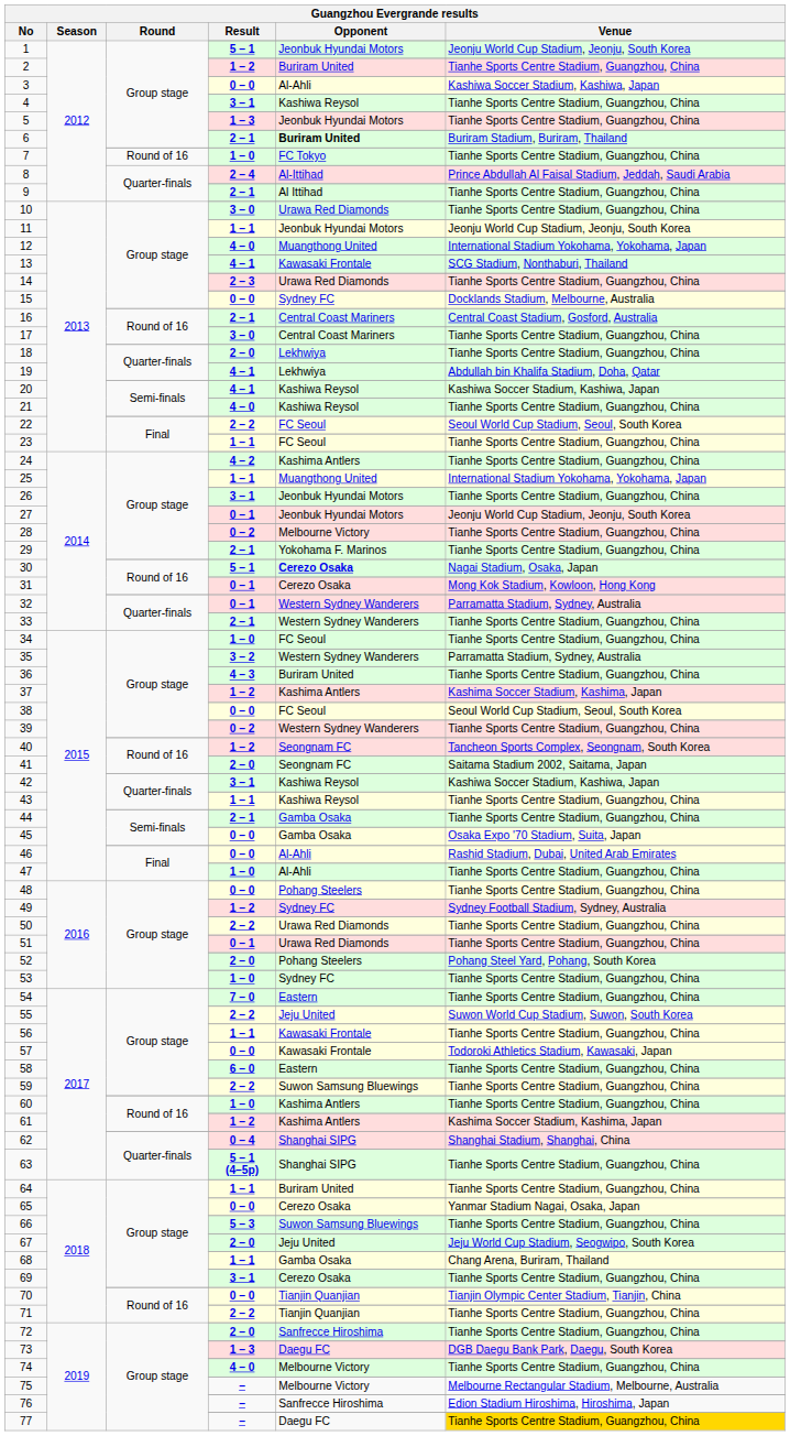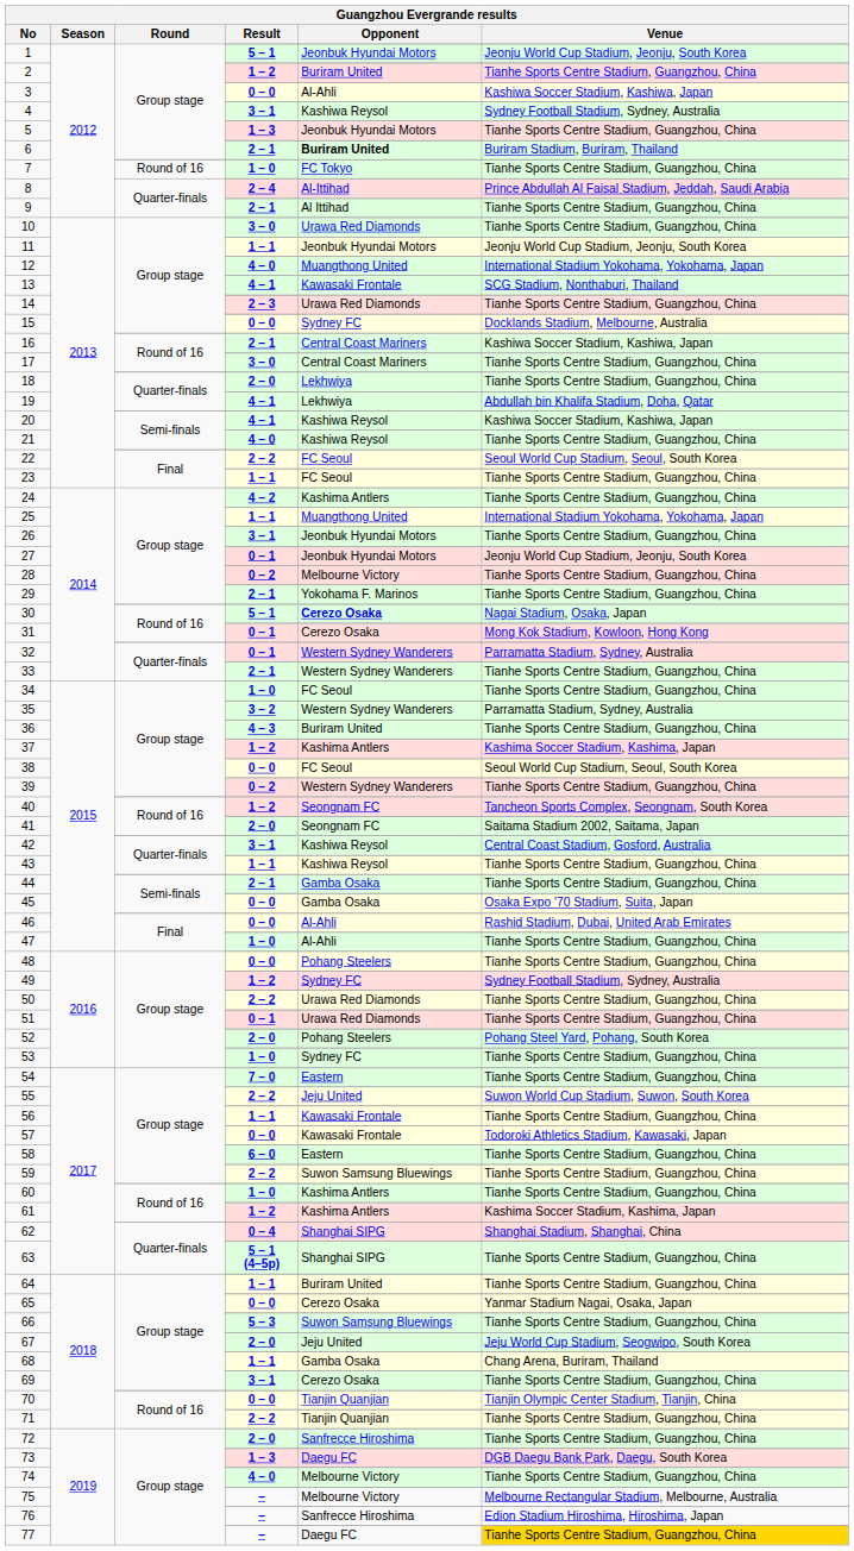4 / 3 – 1 | Venue: Tianhe Sports Centre Stadium, Guangzhou, China -> Sydney Football Stadium, Sydney, Australia
16 / 2 – 1 | Venue: Central Coast Stadium, Gosford, Australia -> Kashiwa Soccer Stadium, Kashiwa, Japan
42 / 3 – 1 | Venue: Kashiwa Soccer Stadium, Kashiwa, Japan -> Central Coast Stadium, Gosford, Australia
